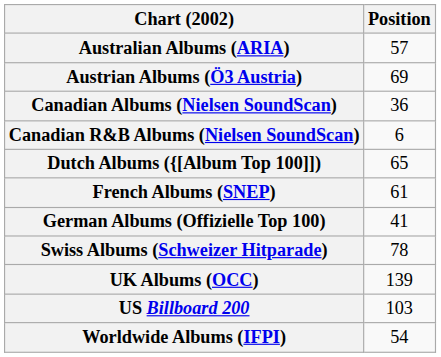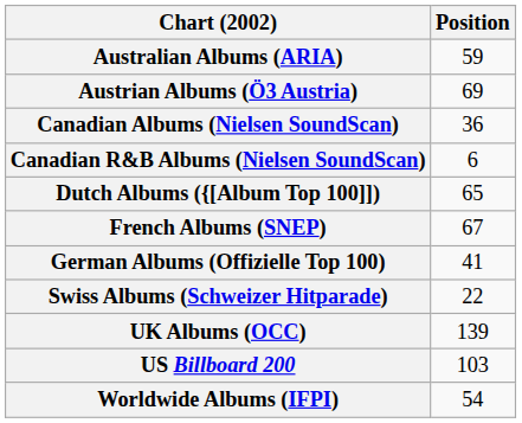Australian Albums (ARIA) | Position: 57 -> 59
French Albums (SNEP) | Position: 61 -> 67
Swiss Albums (Schweizer Hitparade) | Position: 78 -> 22
